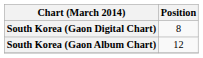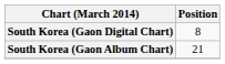South Korea (Gaon Album Chart) | Position: 12 -> 21
